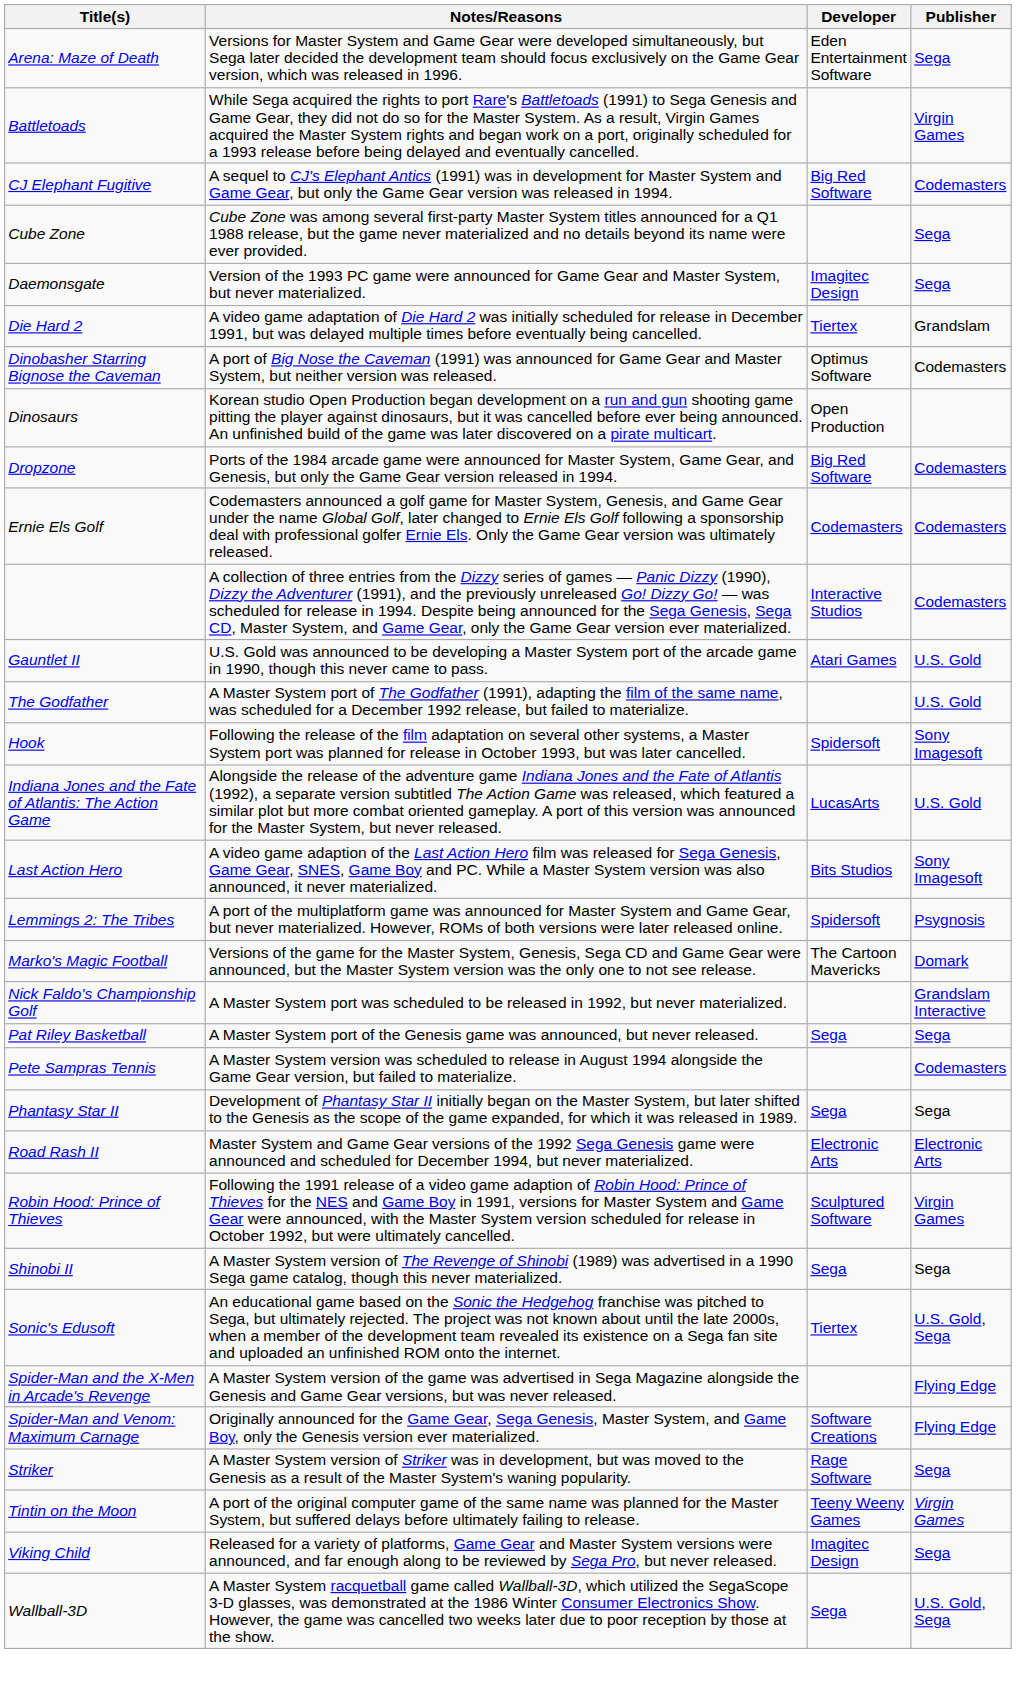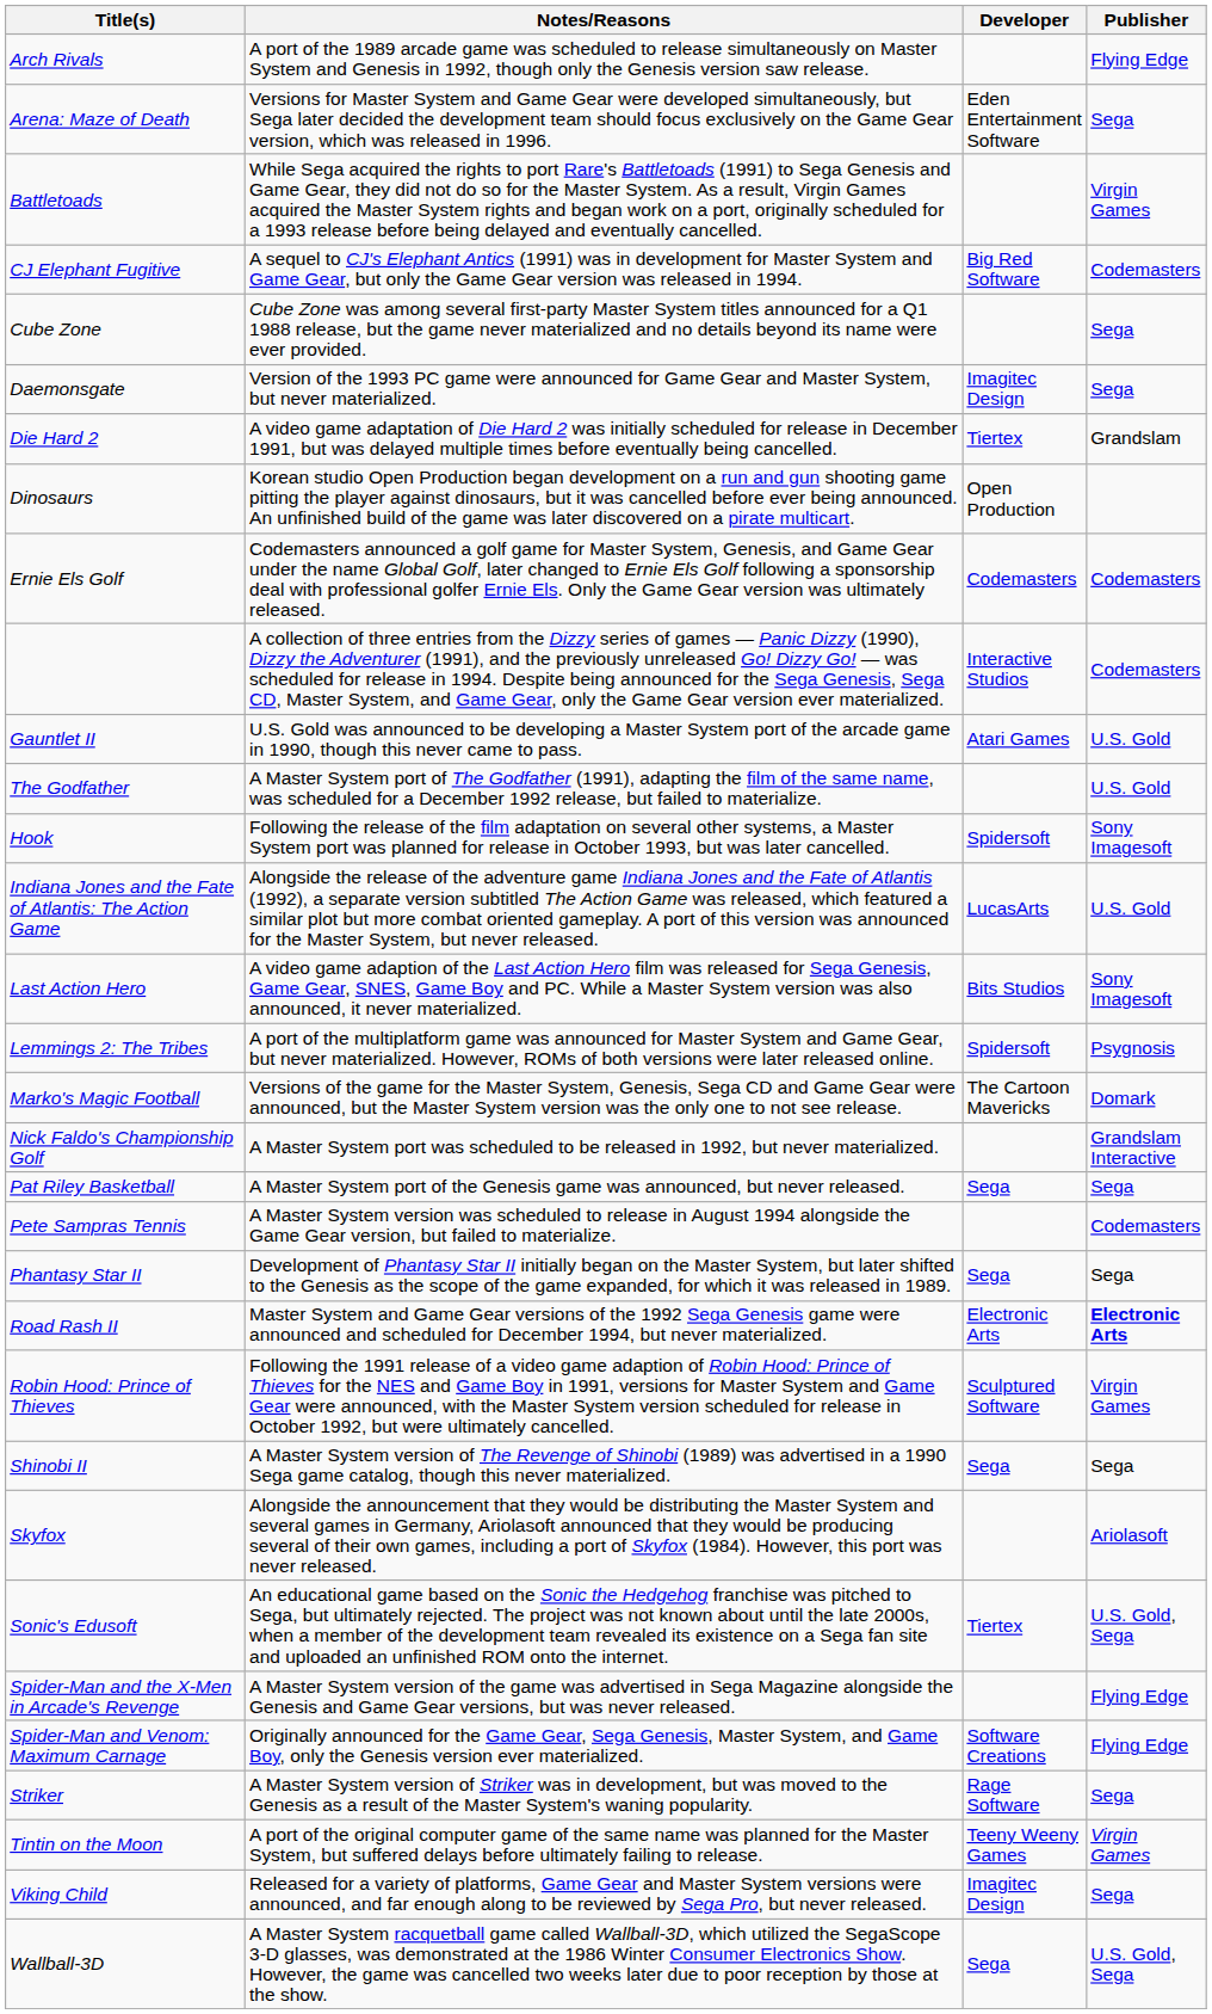+ row: Arch Rivals | A port of the 1989 arcade game was scheduled to release simultaneously on Master System and Genesis in 1992, though only the Genesis version saw release. | Flying Edge
- row: Dinobasher Starring Bignose the Caveman | A port of Big Nose the Caveman (1991) was announced for Game Gear and Master System, but neither version was released. | Optimus Software | Codemasters
- row: Dropzone | Ports of the 1984 arcade game were announced for Master System, Game Gear, and Genesis, but only the Game Gear version released in 1994. | Big Red Software | Codemasters
Road Rash II | Publisher: normal -> bold
+ row: Skyfox | Alongside the announcement that they would be distributing the Master System and several games in Germany, Ariolasoft announced that they would be producing several of their own games, including a port of Skyfox (1984). However, this port was never released. | Ariolasoft
